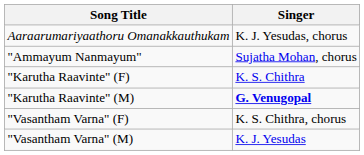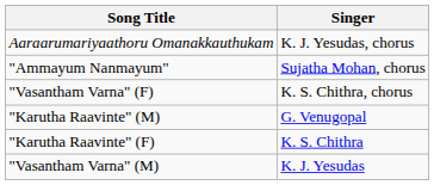rows swapped: "Karutha Raavinte" (F) <-> "Vasantham Varna" (F)
"Karutha Raavinte" (M) | Singer: bold -> normal
